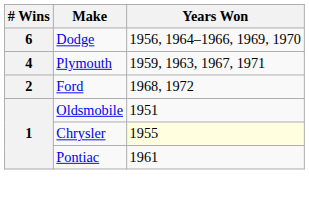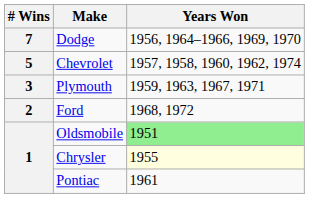Dodge | # Wins: 6 -> 7
+ row: 5 | Chevrolet | 1957, 1958, 1960, 1962, 1974
Plymouth | # Wins: 4 -> 3
Oldsmobile | Years Won: no background -> lightgreen background
